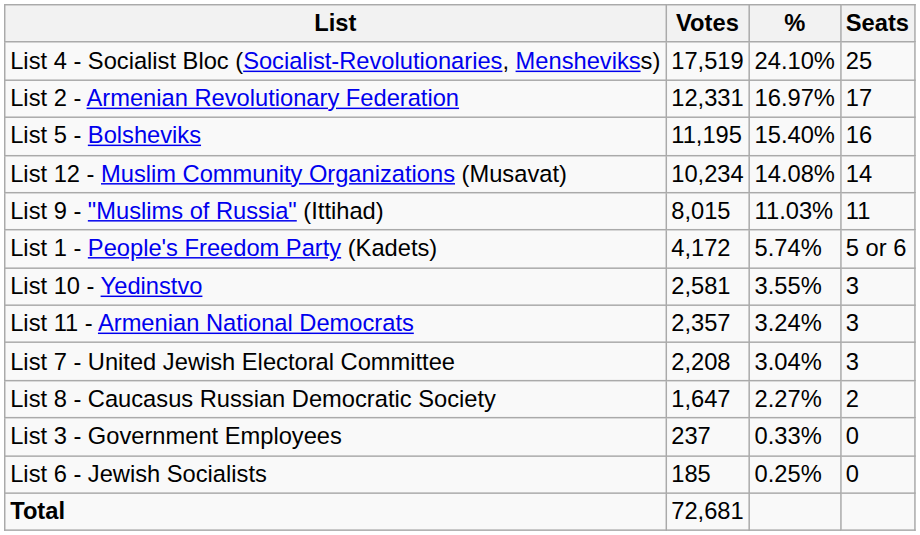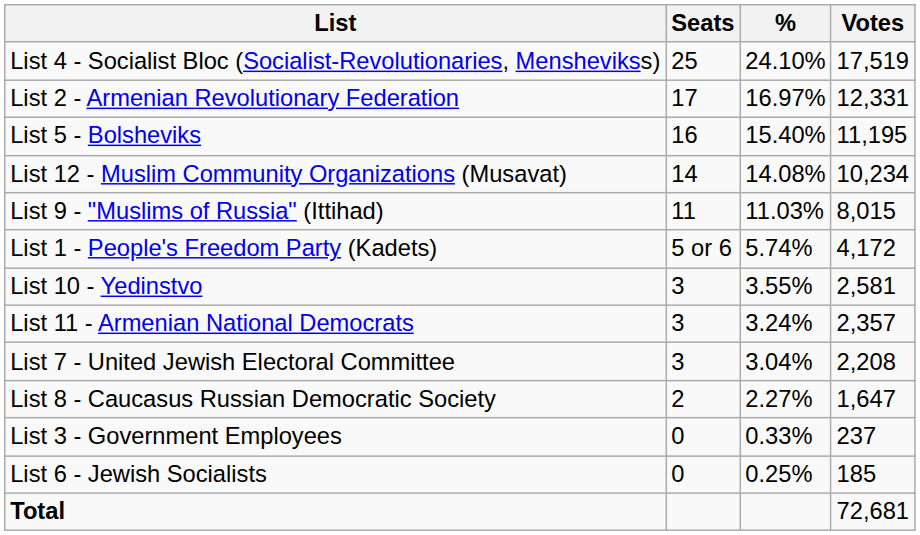columns swapped: Votes <-> Seats
